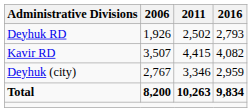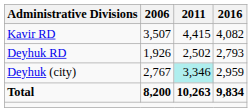rows swapped: Deyhuk RD <-> Kavir RD
Deyhuk (city) | 2011: no background -> paleturquoise background
